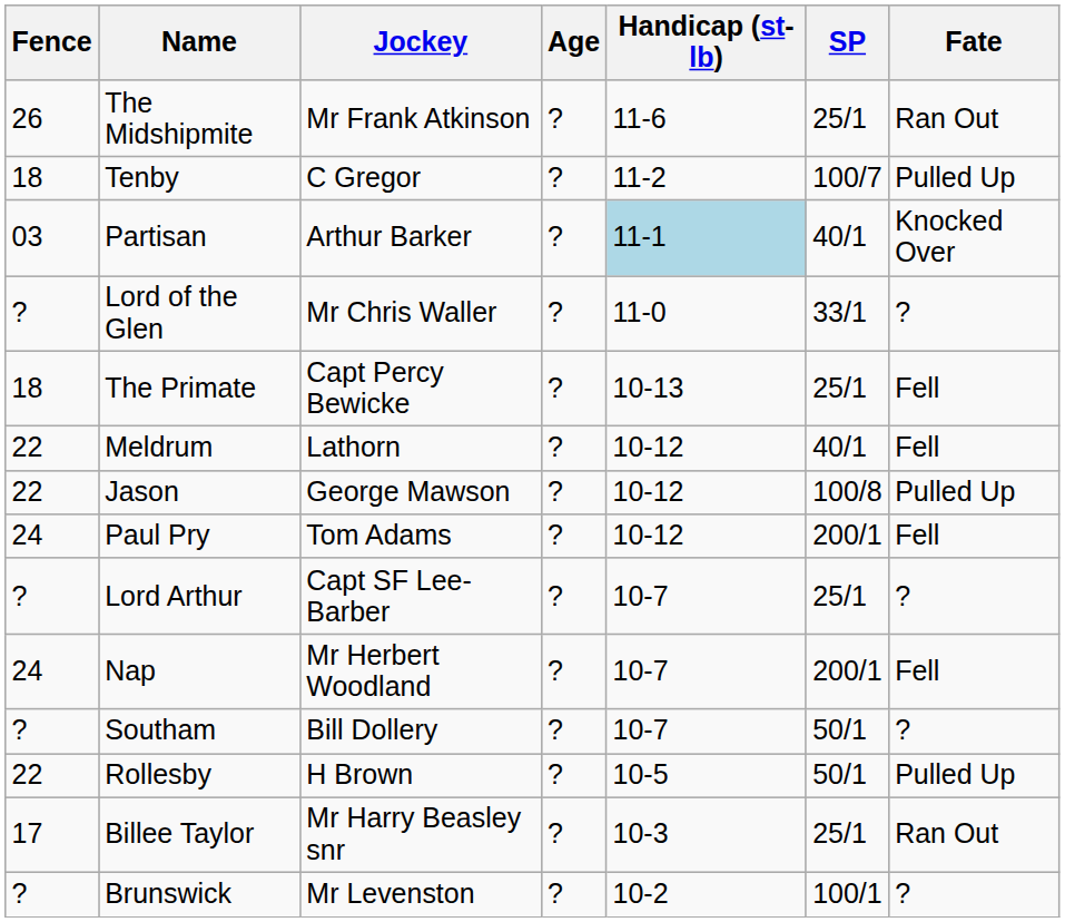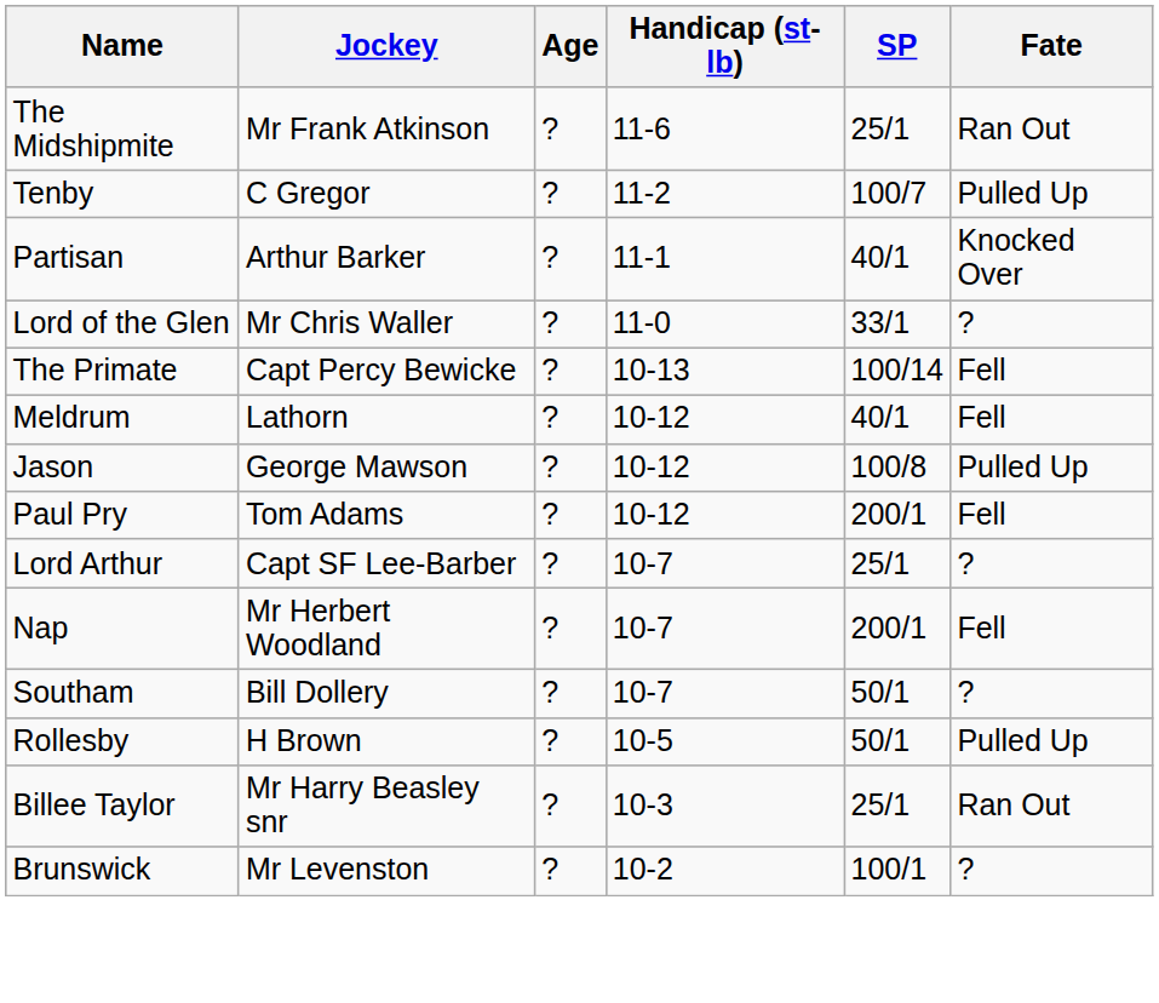- column: Fence | 26 | 18 | 03 | ? | 18 | 22 | 22 | 24 | ? | 24 | ? | 22 | 17 | ?
Partisan | Handicap (st-lb): lightblue background -> no background
The Primate | SP: 25/1 -> 100/14
